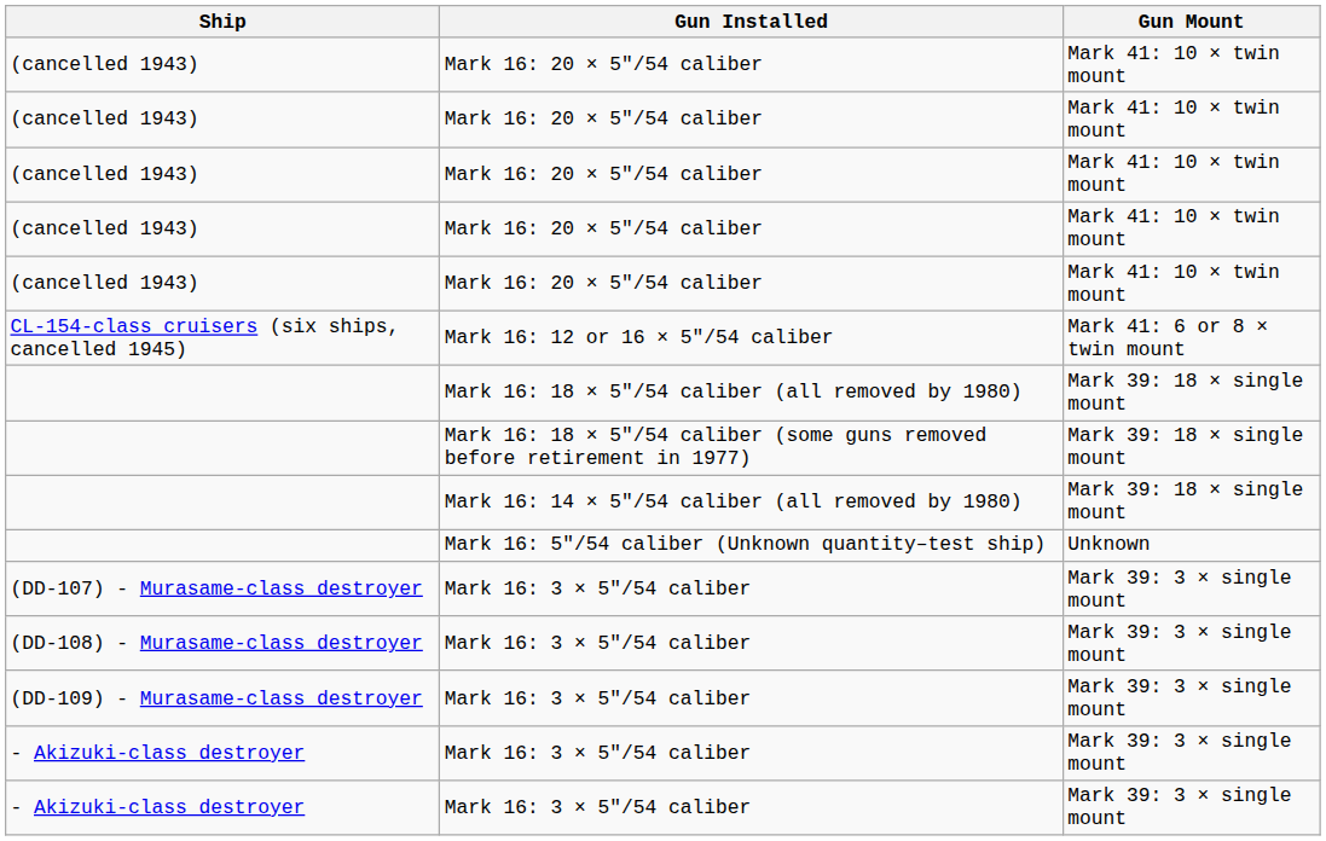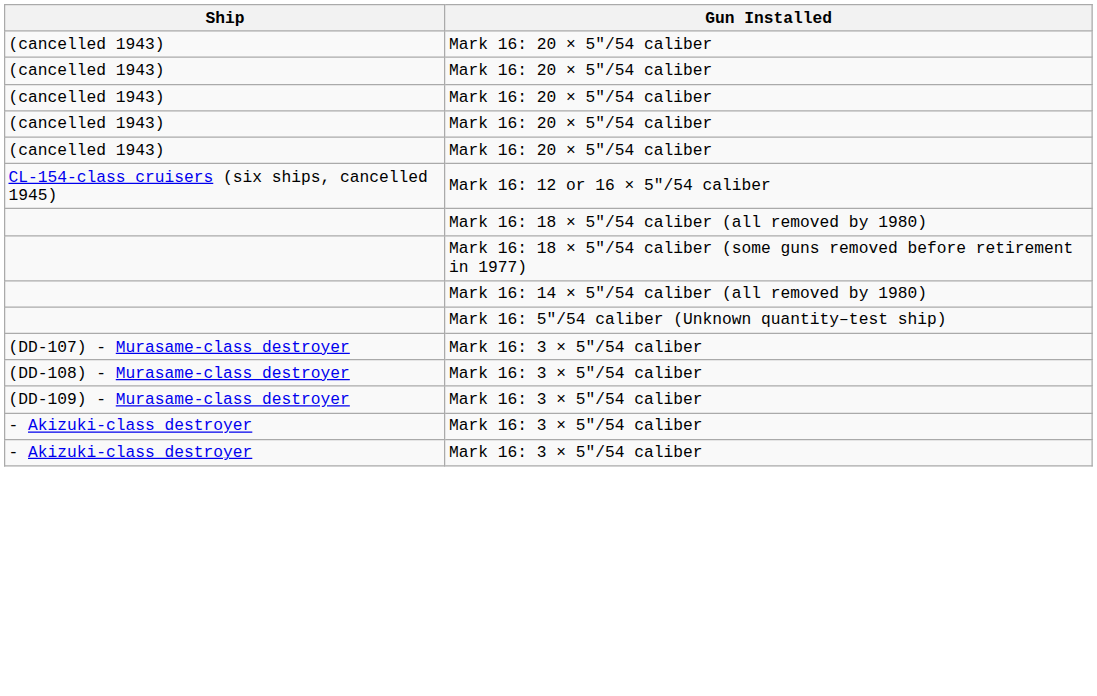- column: Gun Mount | Mark 41: 10 × twin mount | Mark 41: 10 × twin mount | Mark 41: 10 × twin mount | Mark 41: 10 × twin mount | Mark 41: 10 × twin mount | Mark 41: 6 or 8 × twin mount | Mark 39: 18 × single mount | Mark 39: 18 × single mount | Mark 39: 18 × single mount | Unknown | Mark 39: 3 × single mount | Mark 39: 3 × single mount | Mark 39: 3 × single mount | Mark 39: 3 × single mount | Mark 39: 3 × single mount
